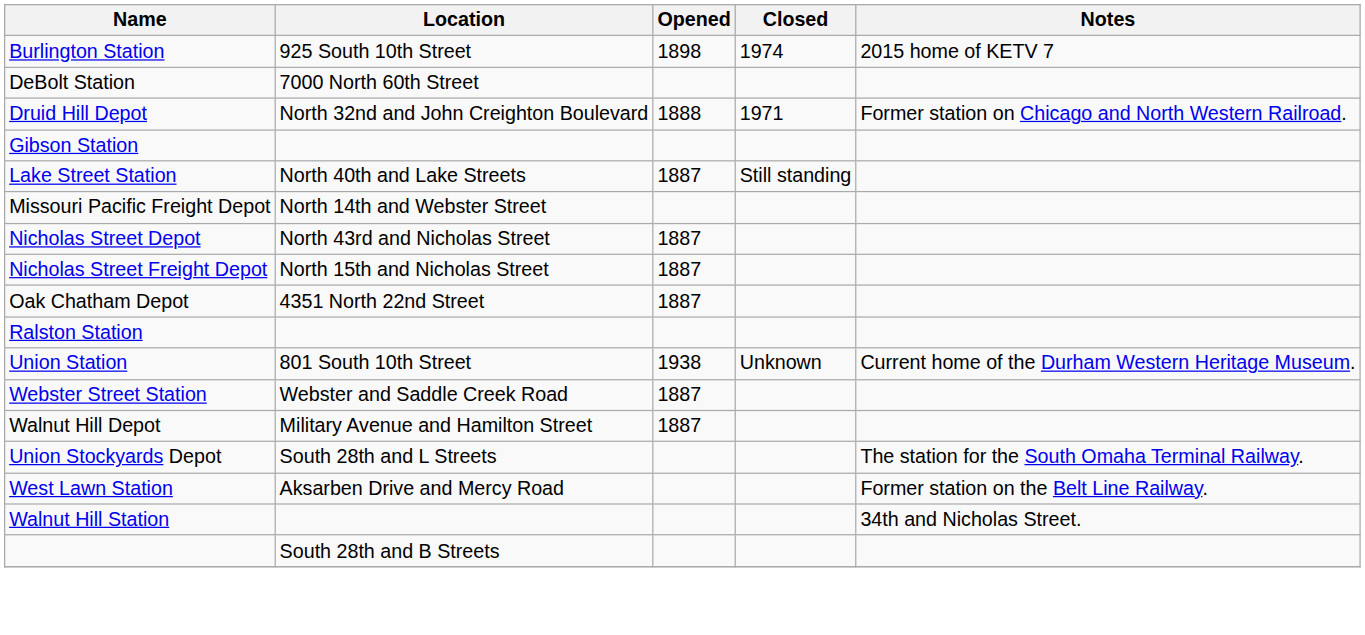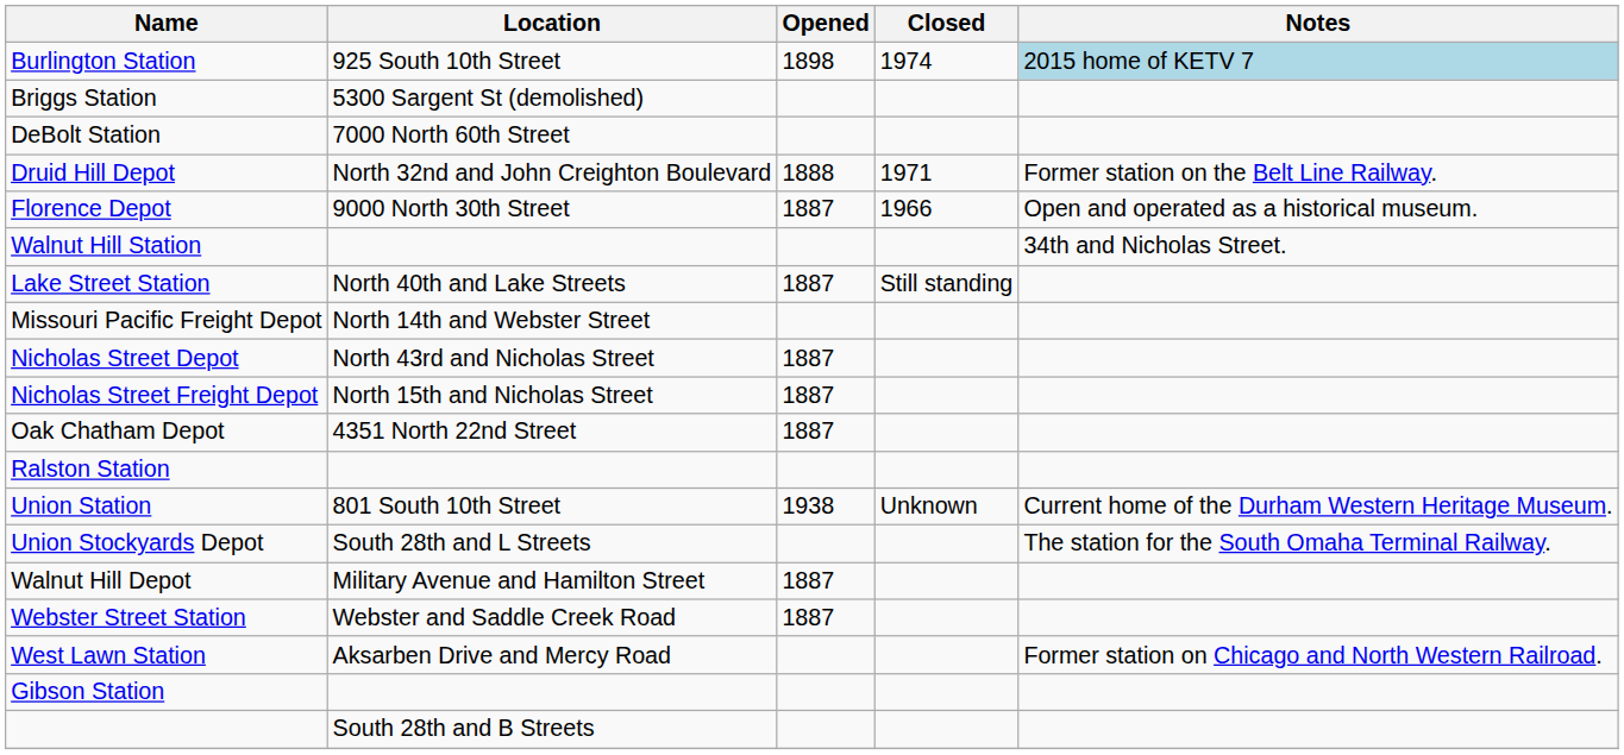Burlington Station | Notes: no background -> lightblue background
+ row: Briggs Station | 5300 Sargent St (demolished)
Druid Hill Depot | Notes: Former station on Chicago and North Western Railroad. -> Former station on the Belt Line Railway.
+ row: Florence Depot | 9000 North 30th Street | 1887 | 1966 | Open and operated as a historical museum.
rows swapped: Gibson Station <-> Walnut Hill Station
rows swapped: Union Stockyards Depot <-> Webster Street Station
West Lawn Station | Notes: Former station on the Belt Line Railway. -> Former station on Chicago and North Western Railroad.
